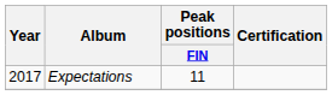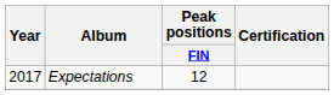Expectations | Peak positions / FIN: 11 -> 12
